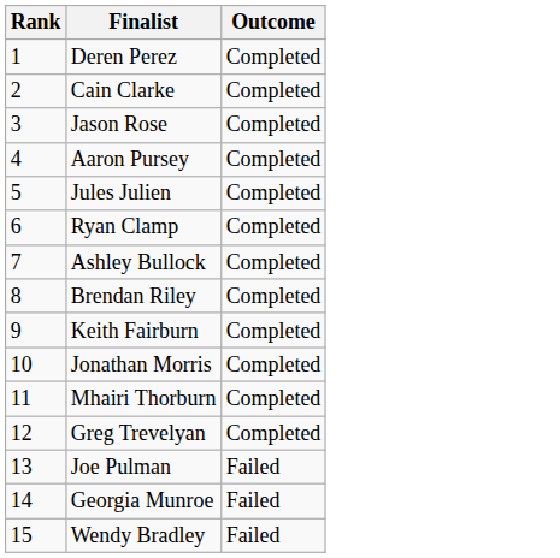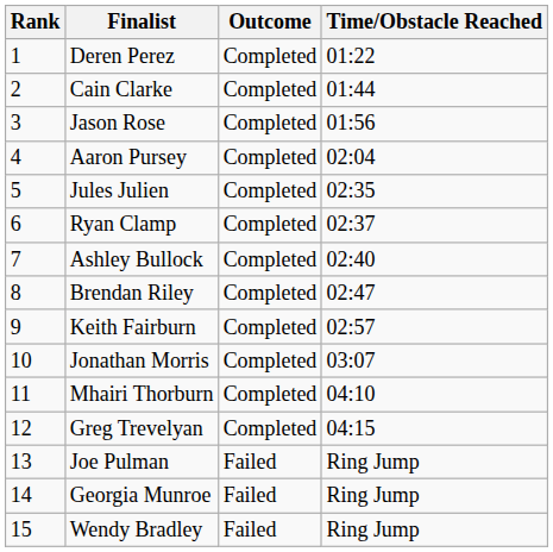+ column: Time/Obstacle Reached | 01:22 | 01:44 | 01:56 | 02:04 | 02:35 | 02:37 | 02:40 | 02:47 | 02:57 | 03:07 | 04:10 | 04:15 | Ring Jump | Ring Jump | Ring Jump
